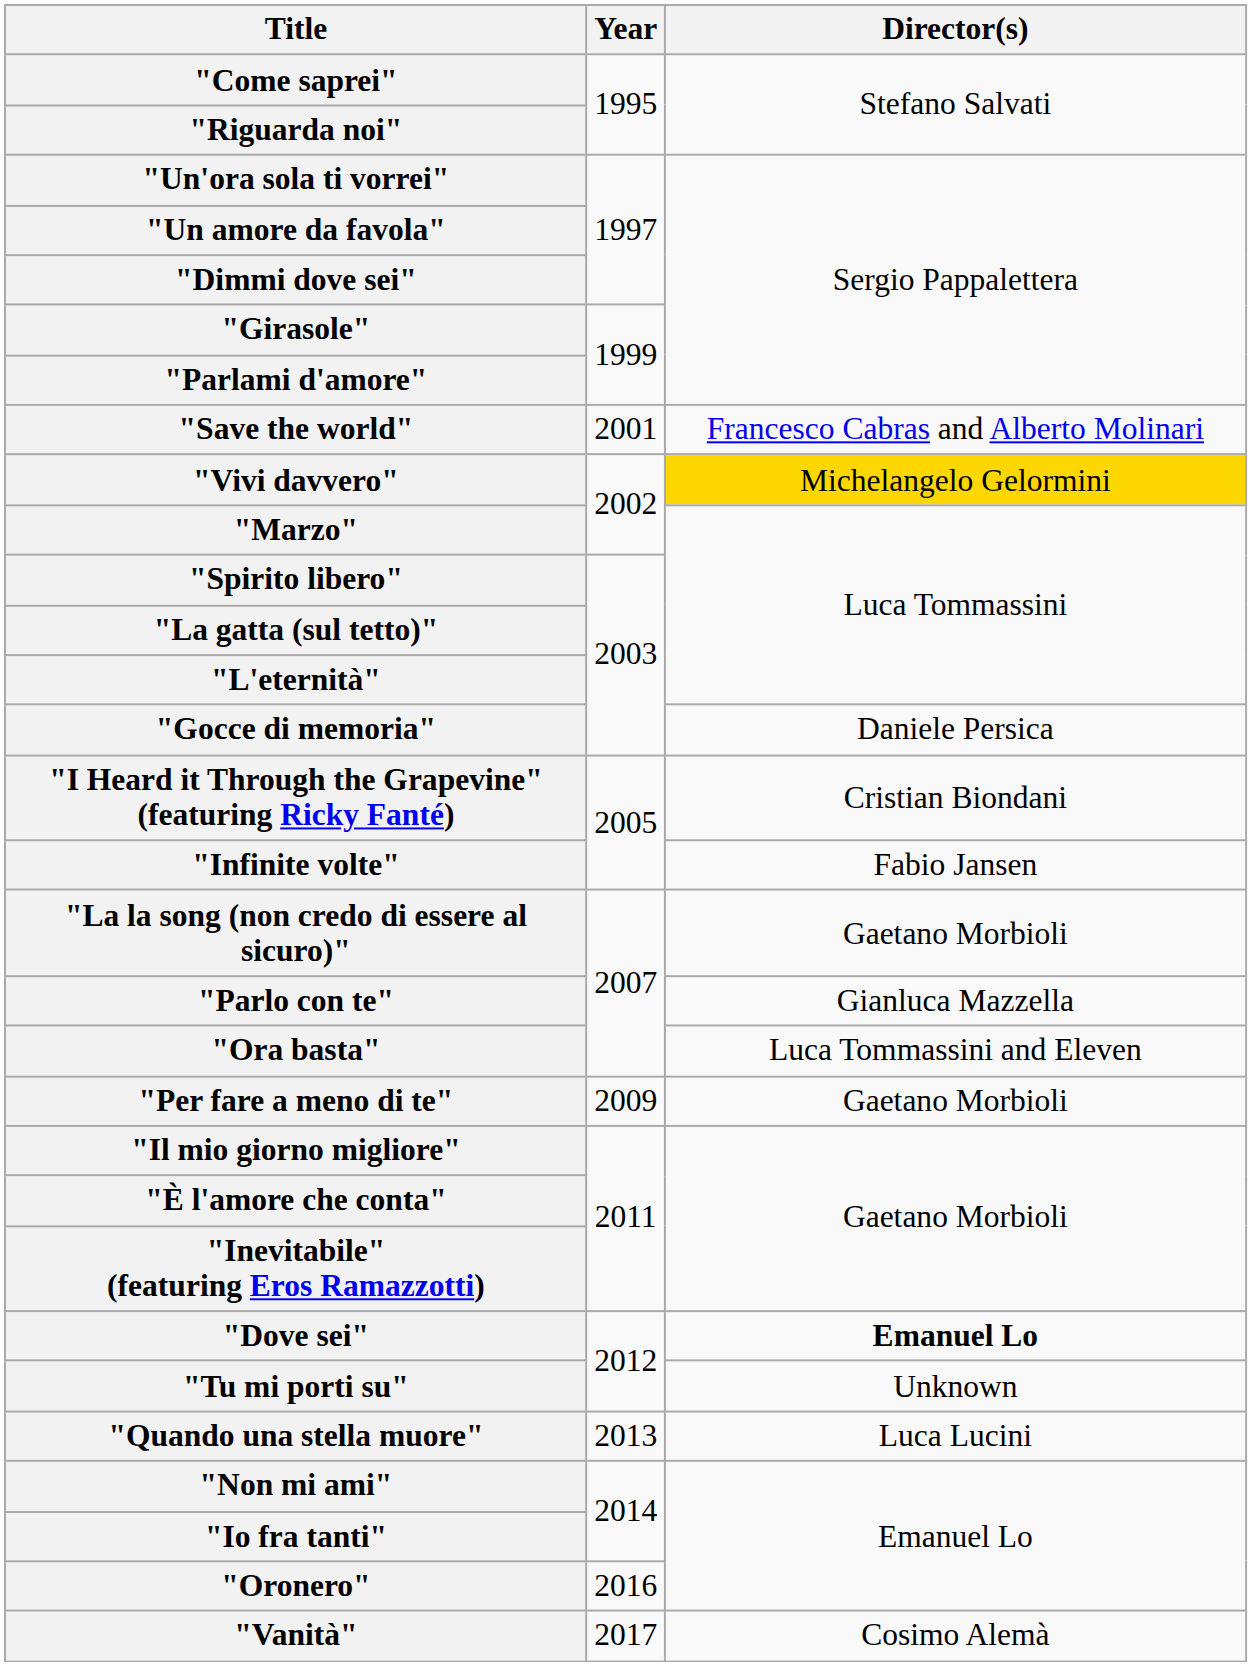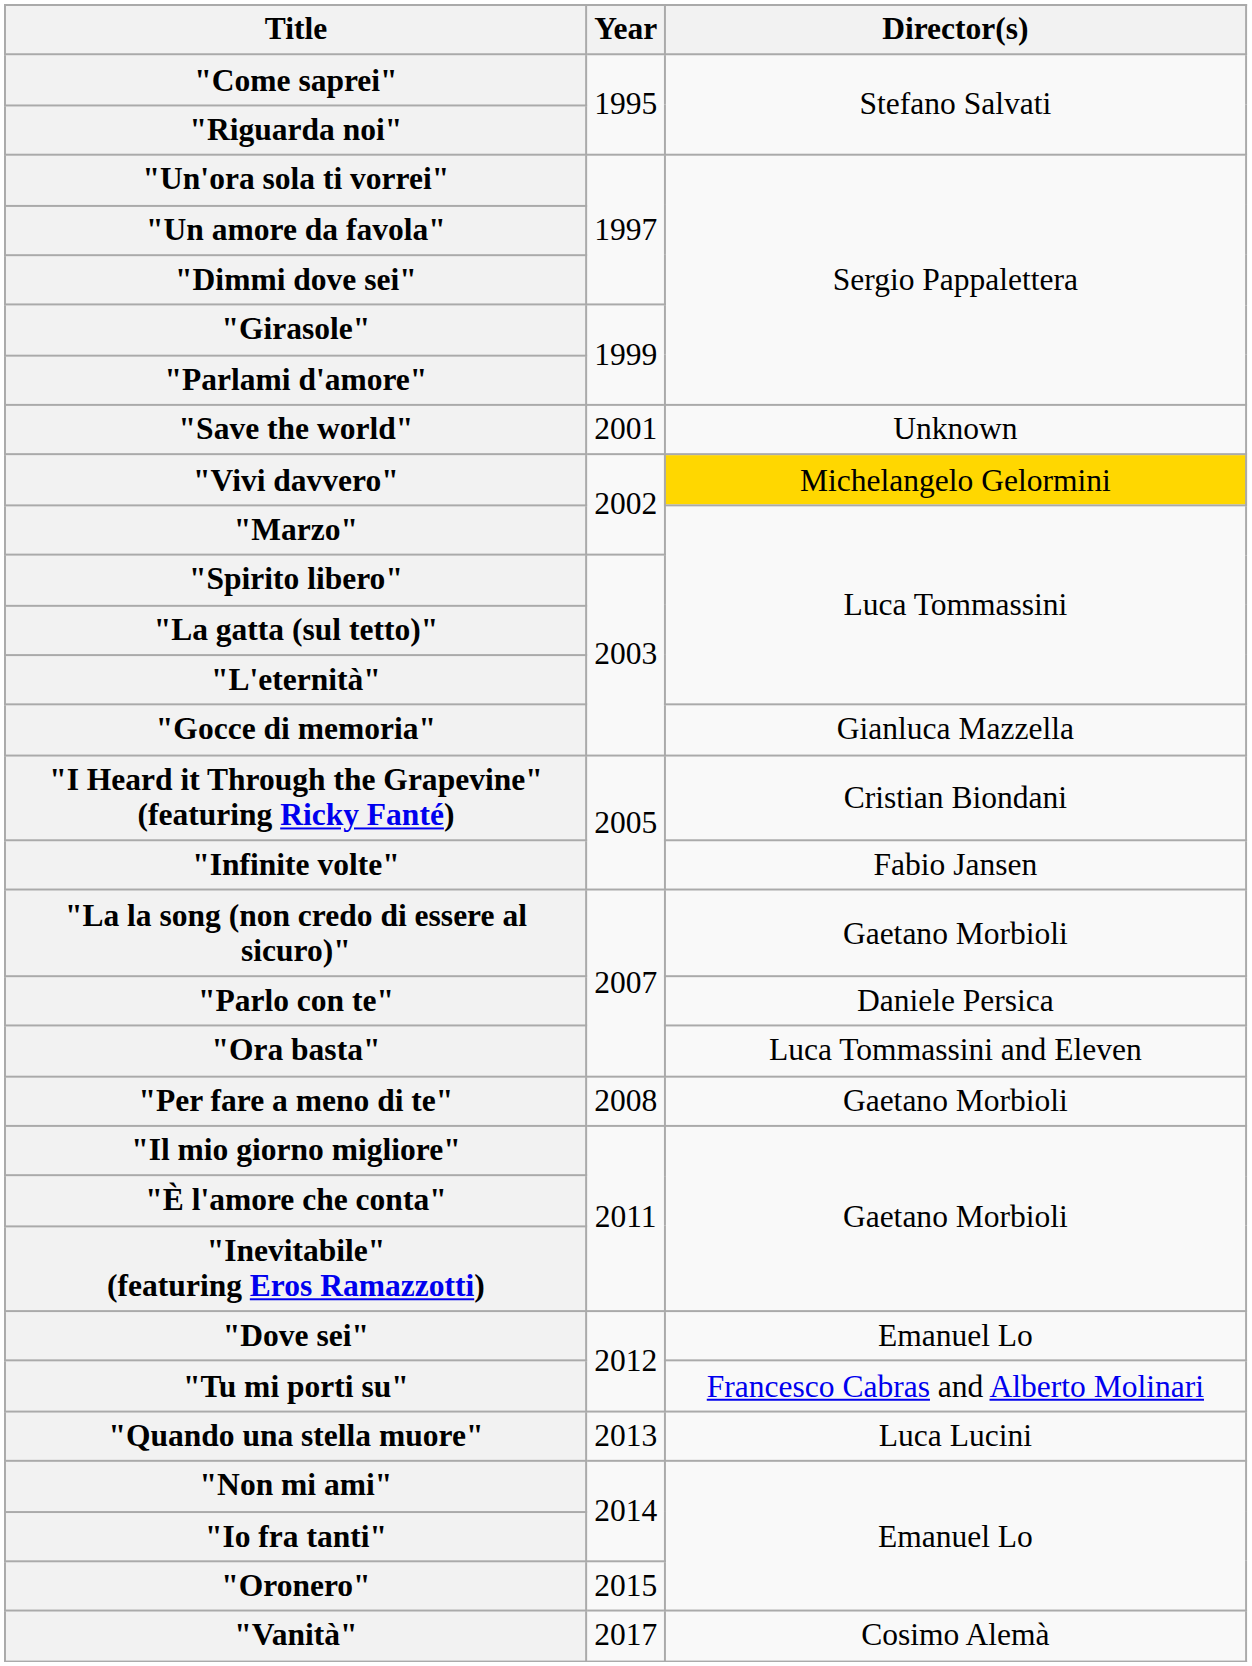"Save the world" | Director(s): Francesco Cabras and Alberto Molinari -> Unknown
"Gocce di memoria" | Director(s): Daniele Persica -> Gianluca Mazzella
"Parlo con te" | Director(s): Gianluca Mazzella -> Daniele Persica
"Per fare a meno di te" | Year: 2009 -> 2008
"Dove sei" | Director(s): bold -> normal
"Tu mi porti su" | Director(s): Unknown -> Francesco Cabras and Alberto Molinari
"Oronero" | Year: 2016 -> 2015
